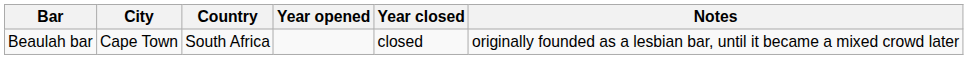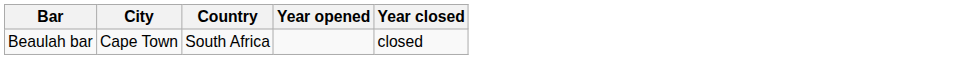- column: Notes | originally founded as a lesbian bar, until it became a mixed crowd later
